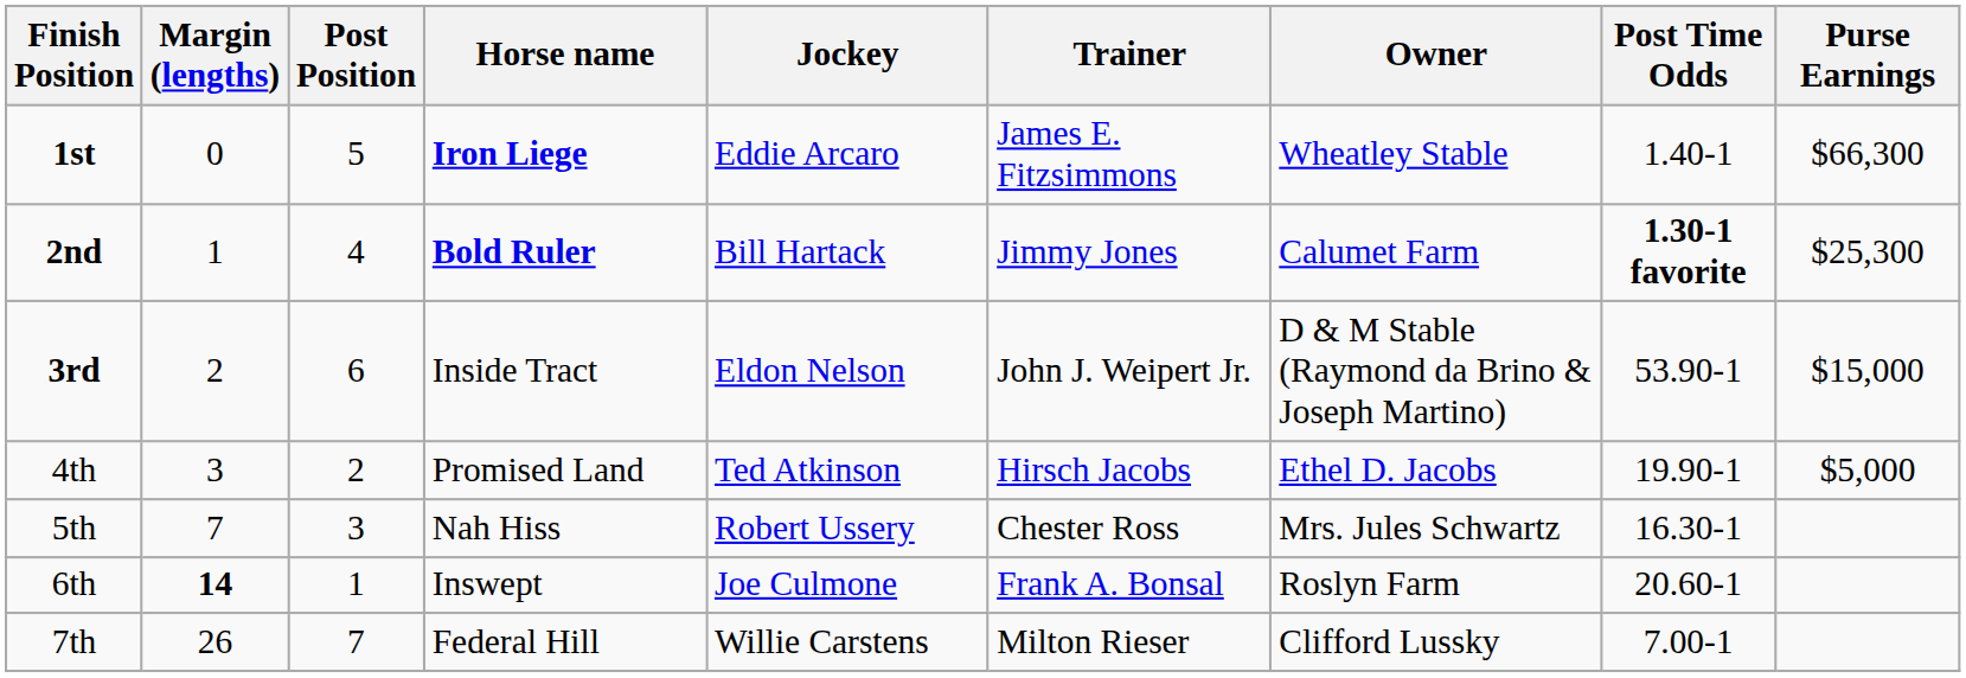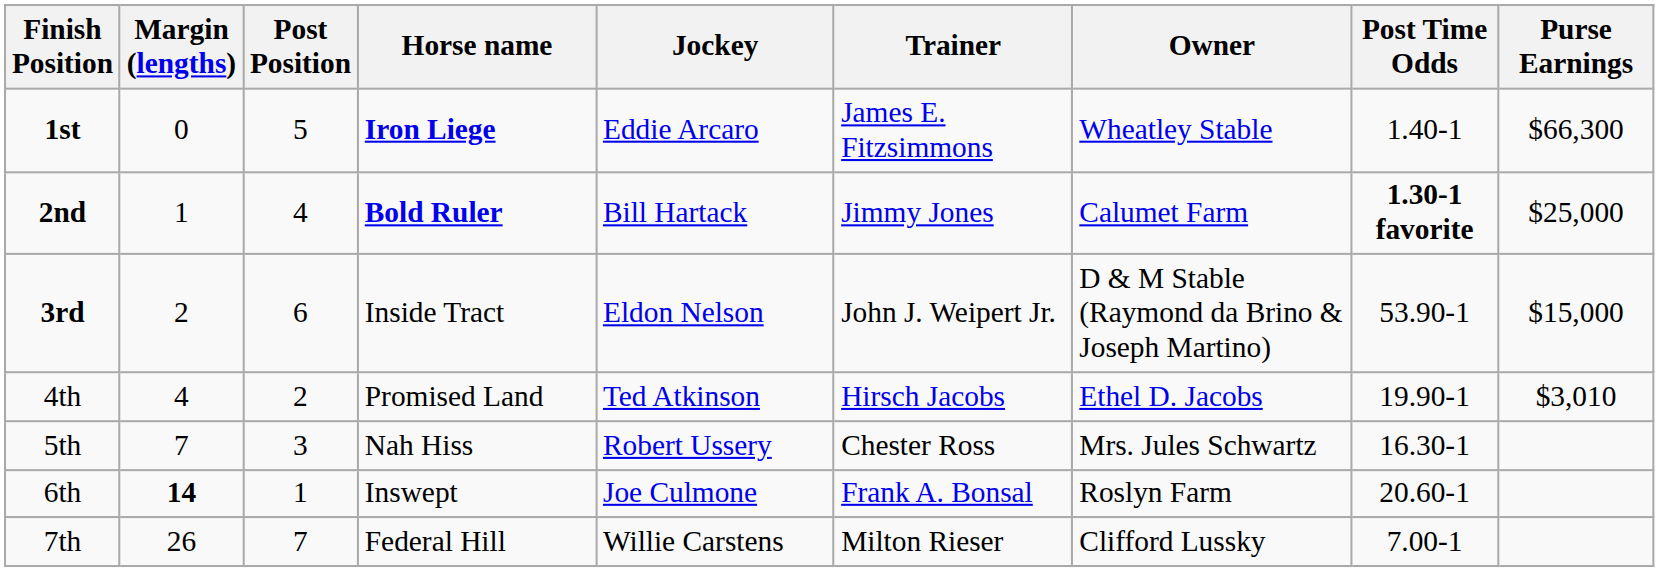2nd | Purse Earnings: $25,300 -> $25,000
4th | Margin (lengths): 3 -> 4
4th | Purse Earnings: $5,000 -> $3,010
